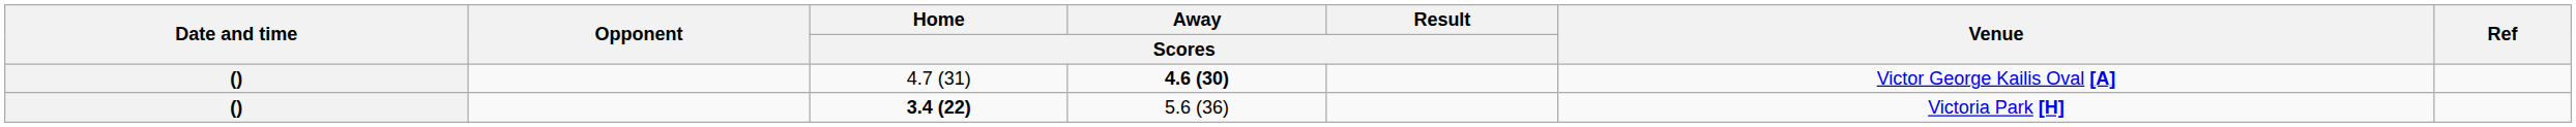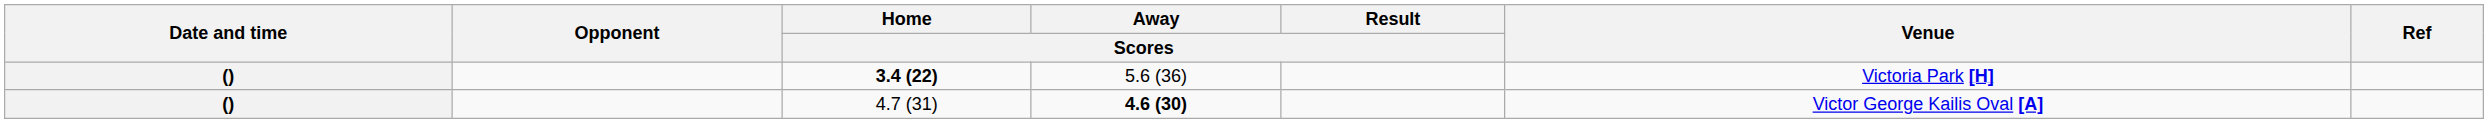rows swapped: 3.4 (22) <-> 4.7 (31)
